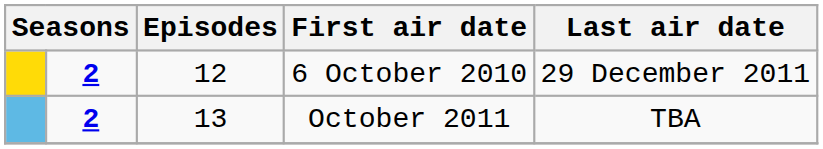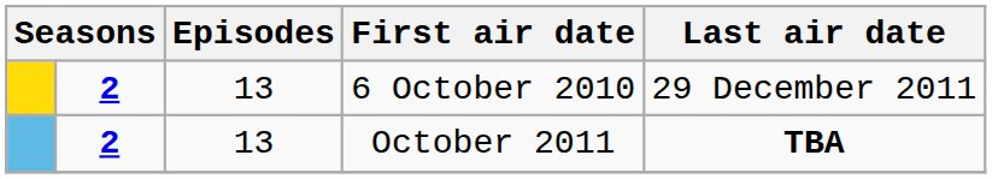6 October 2010 | Episodes: 12 -> 13
October 2011 | Last air date: normal -> bold
